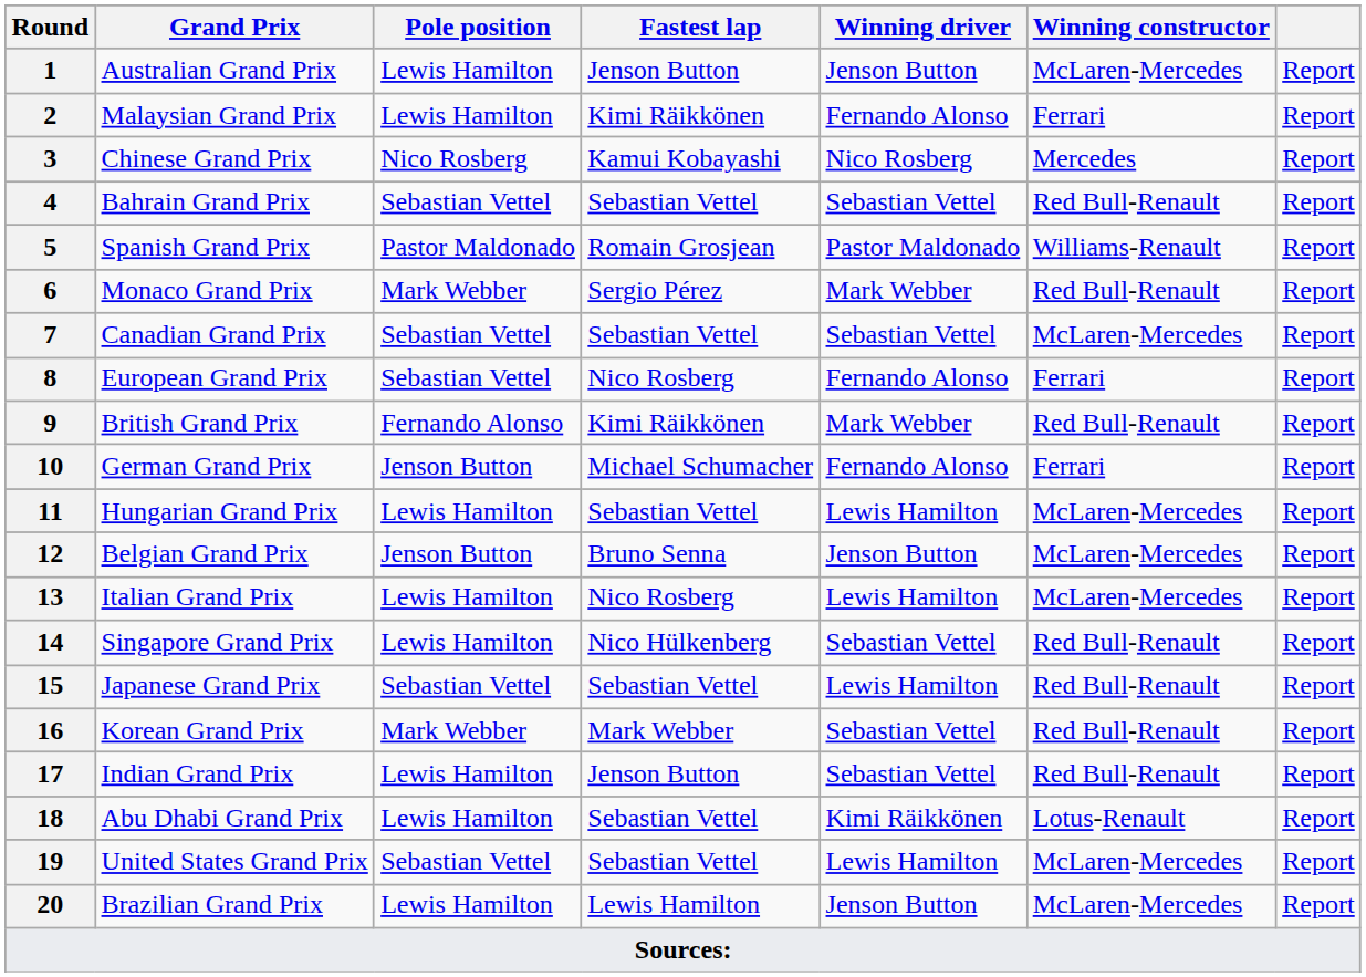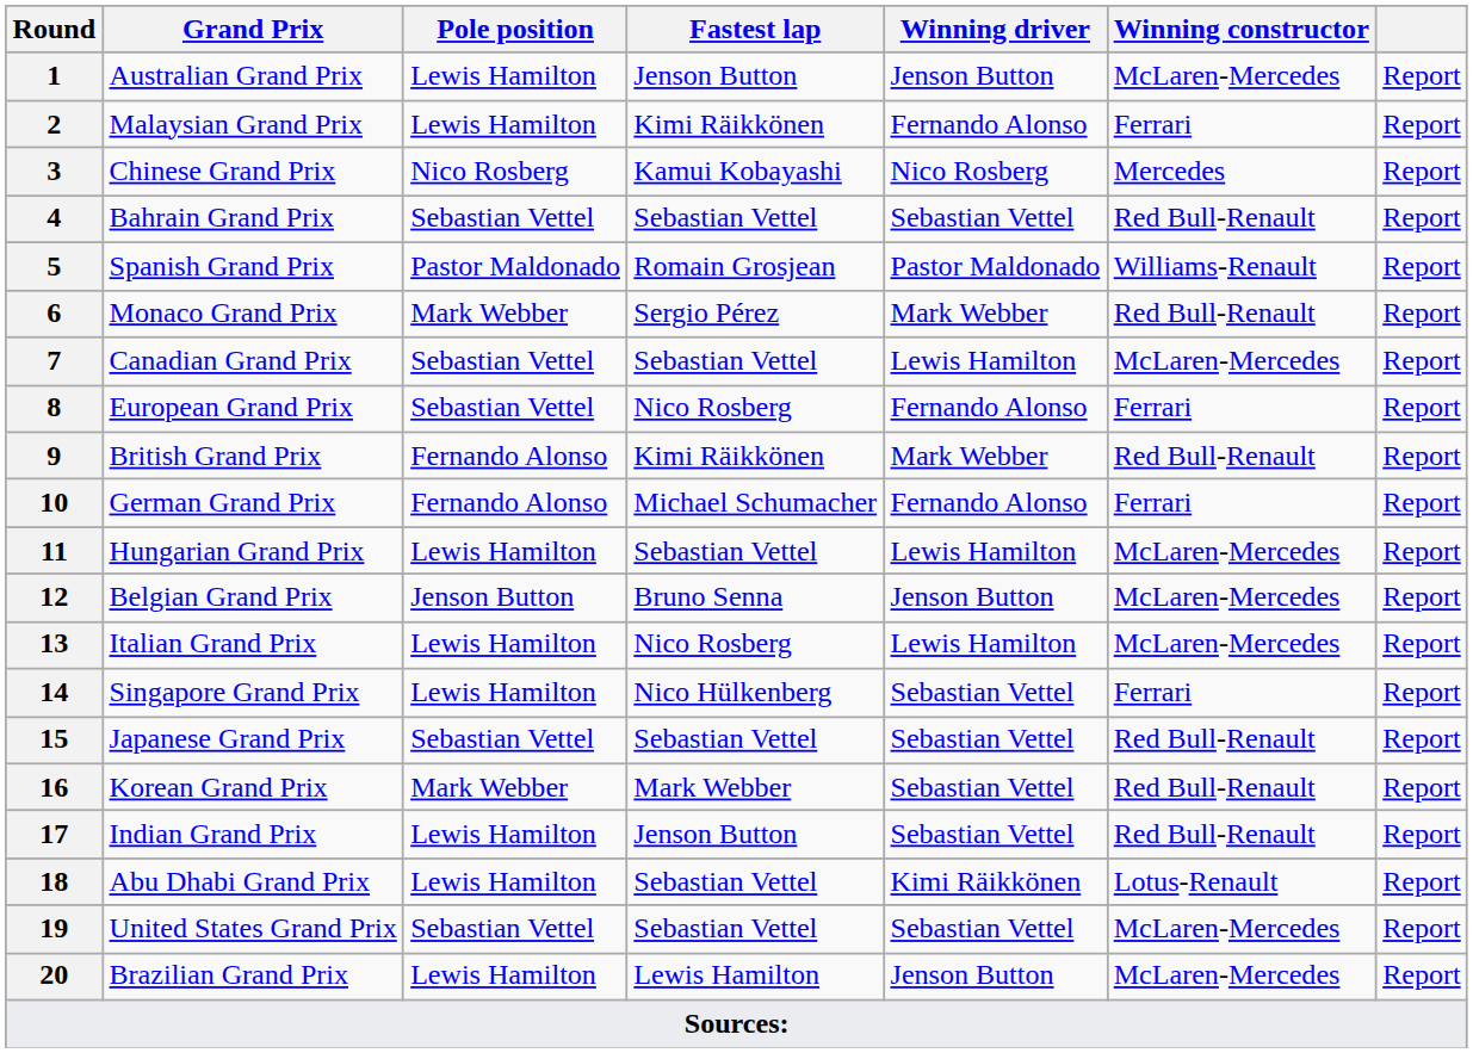7 | Winning driver: Sebastian Vettel -> Lewis Hamilton
10 | Pole position: Jenson Button -> Fernando Alonso
14 | Winning constructor: Red Bull-Renault -> Ferrari
15 | Winning driver: Lewis Hamilton -> Sebastian Vettel
19 | Winning driver: Lewis Hamilton -> Sebastian Vettel
